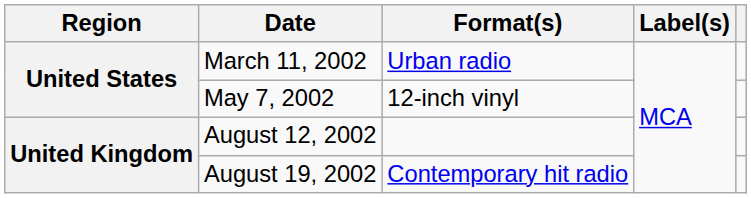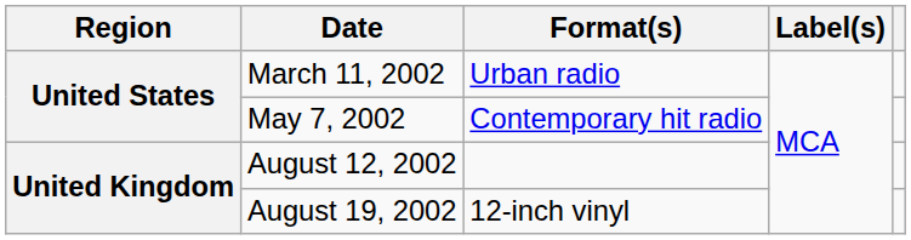May 7, 2002 | Format(s): 12-inch vinyl -> Contemporary hit radio
August 19, 2002 | Format(s): Contemporary hit radio -> 12-inch vinyl
